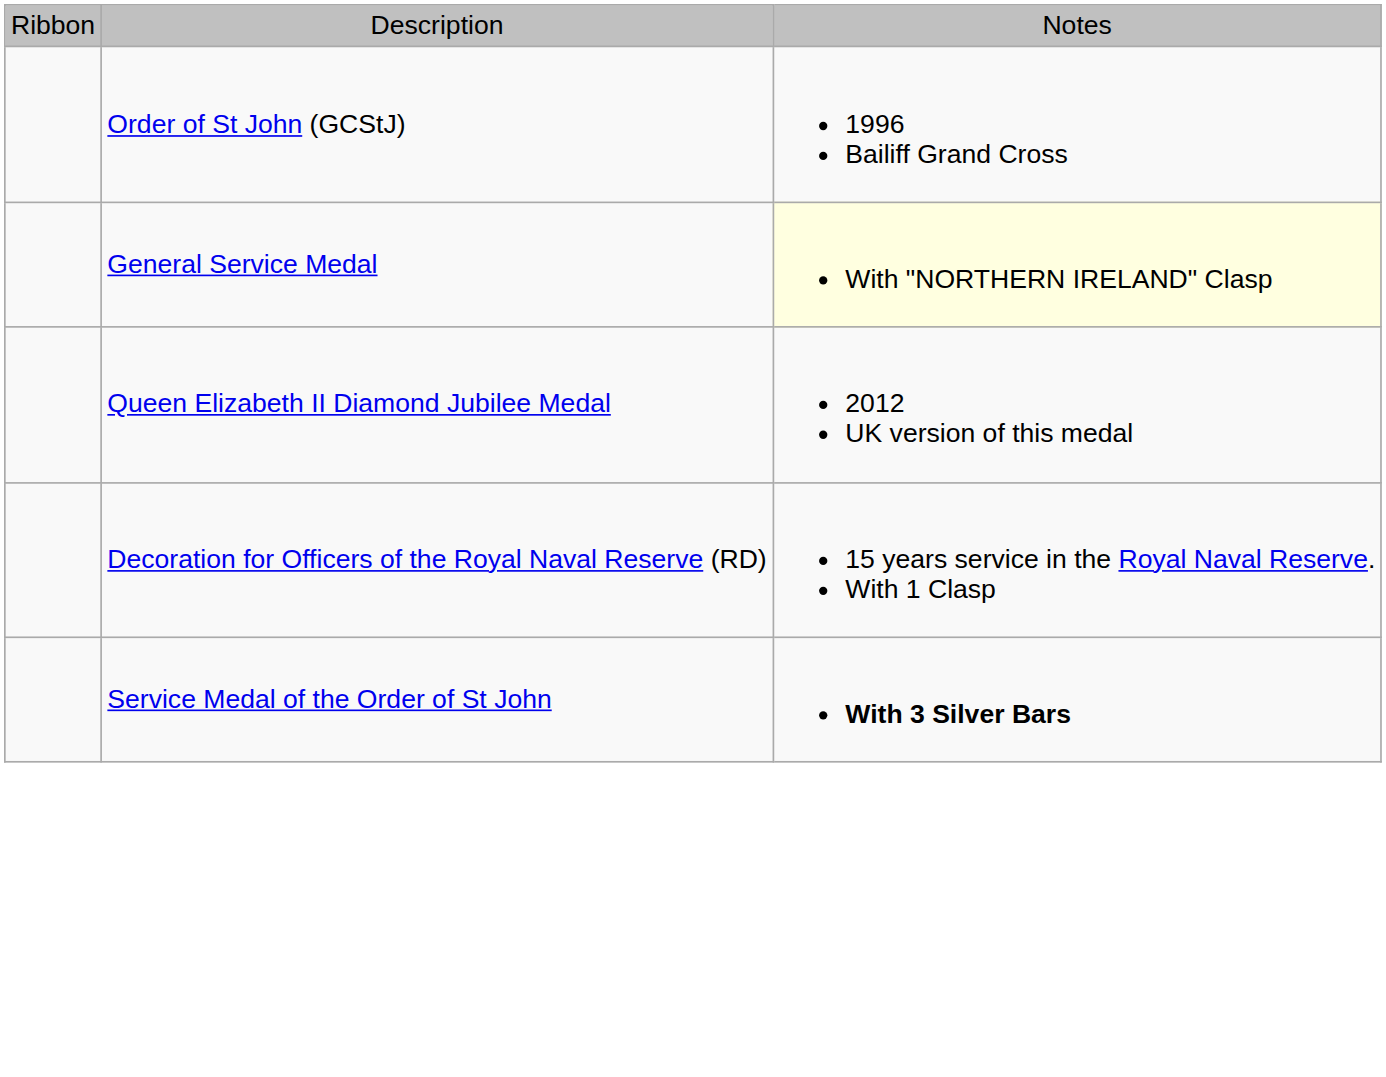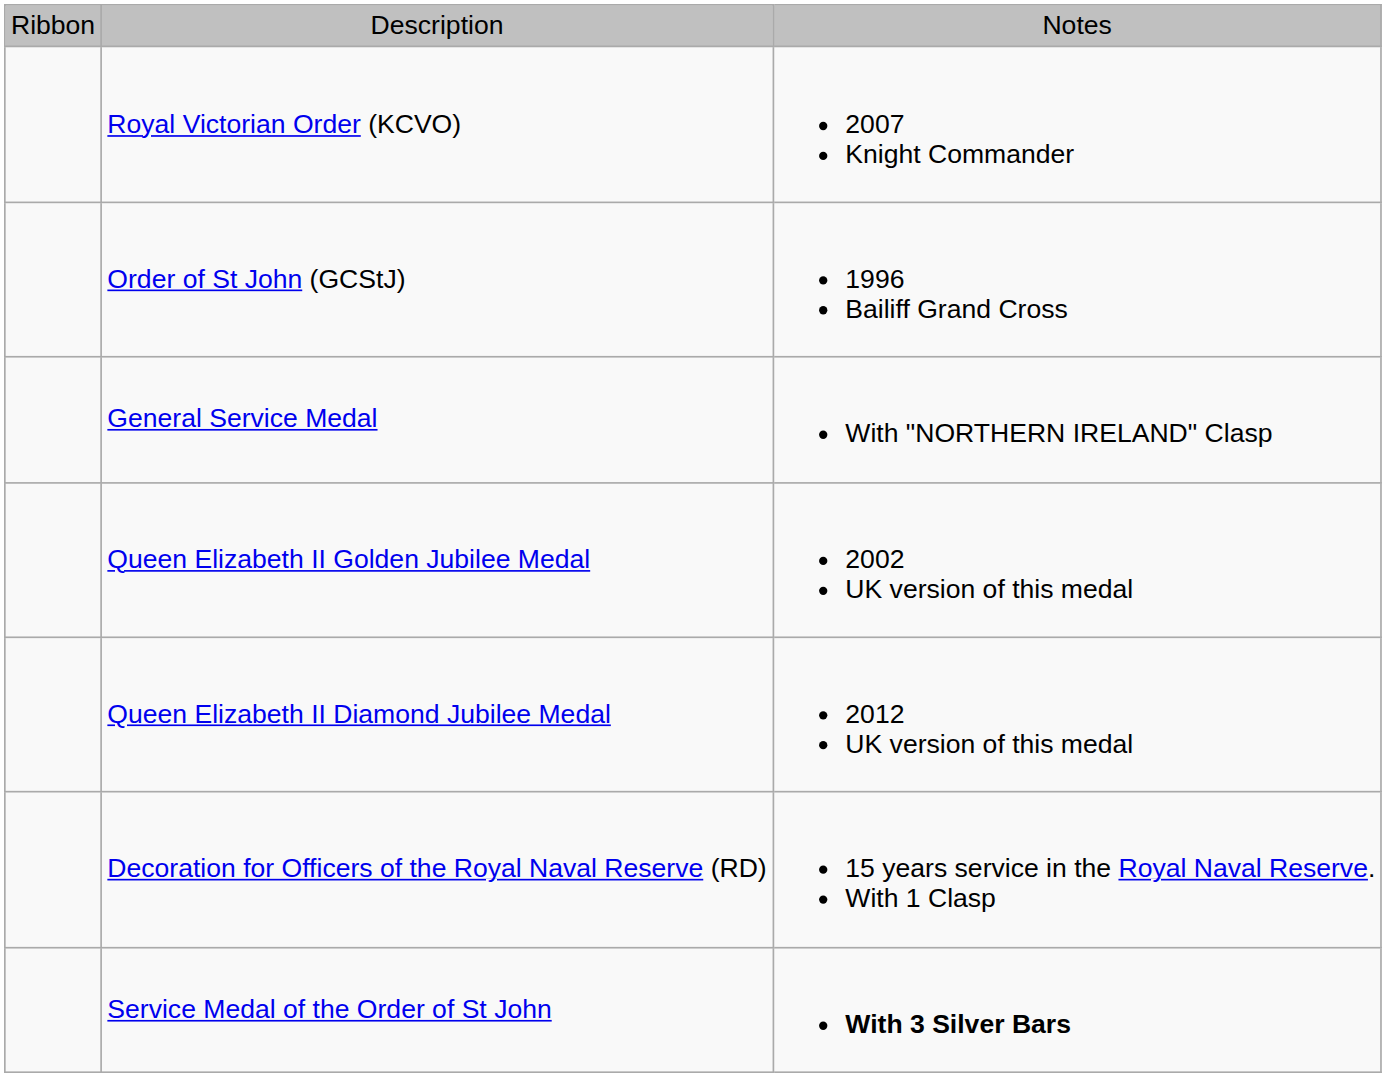+ row: Royal Victorian Order (KCVO) | 2007 Knight Commander
General Service Medal | column 3: lightyellow background -> no background
+ row: Queen Elizabeth II Golden Jubilee Medal | 2002 UK version of this medal
